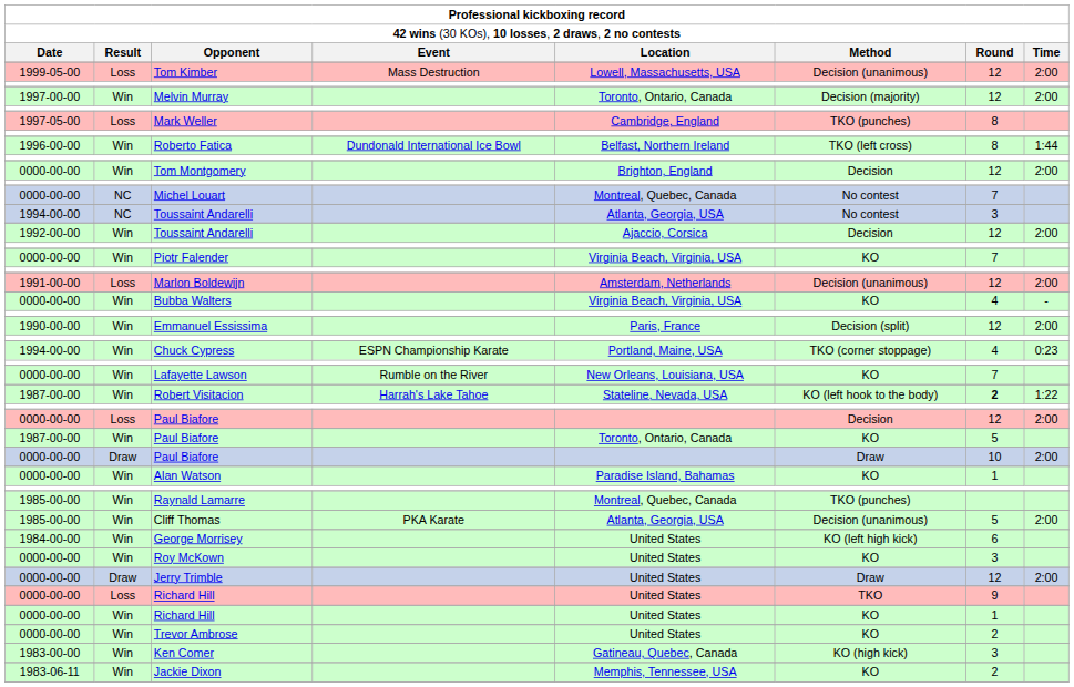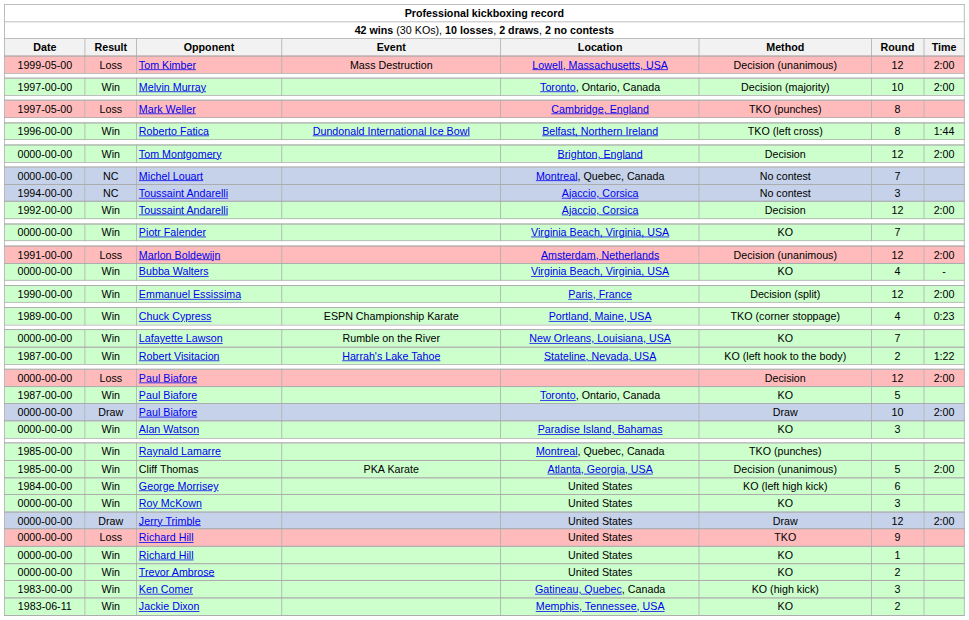Melvin Murray | column 7: 12 -> 10
NC / Toussaint Andarelli | column 5: Atlanta, Georgia, USA -> Ajaccio, Corsica
Chuck Cypress | column 1: 1994-00-00 -> 1989-00-00
Robert Visitacion | column 7: bold -> normal
Alan Watson | column 7: 1 -> 3
